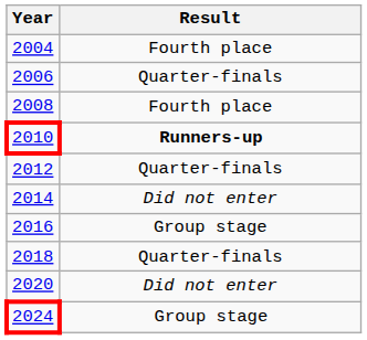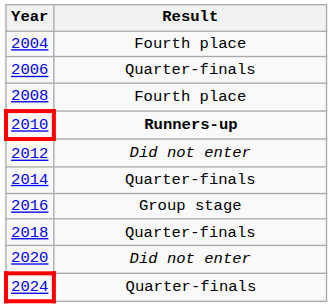2012 | Result: Quarter-finals -> Did not enter
2014 | Result: Did not enter -> Quarter-finals
2024 | Result: Group stage -> Quarter-finals
